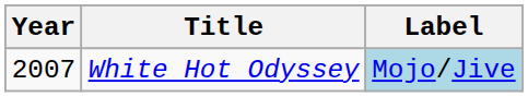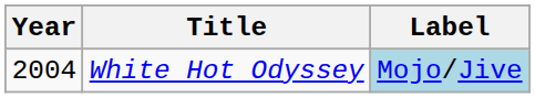White Hot Odyssey | Year: 2007 -> 2004
